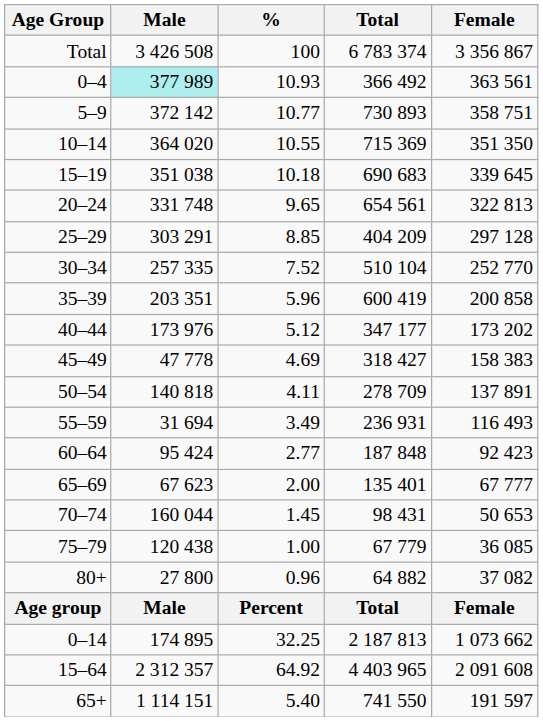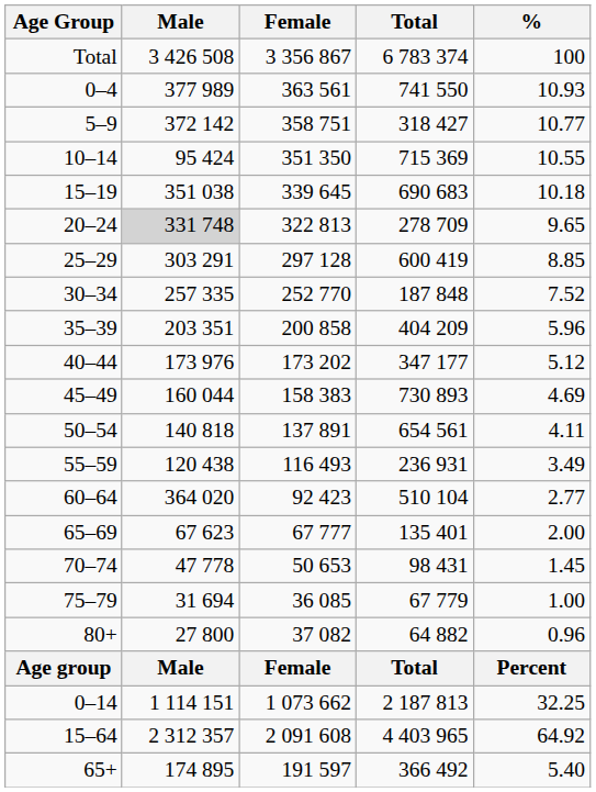columns swapped: Female <-> %
0–4 | Male: paleturquoise background -> no background
0–4 | Total: 366 492 -> 741 550
5–9 | Total: 730 893 -> 318 427
10–14 | Male: 364 020 -> 95 424
20–24 | Male: no background -> lightgrey background
20–24 | Total: 654 561 -> 278 709
25–29 | Total: 404 209 -> 600 419
30–34 | Total: 510 104 -> 187 848
35–39 | Total: 600 419 -> 404 209
45–49 | Male: 47 778 -> 160 044
45–49 | Total: 318 427 -> 730 893
50–54 | Total: 278 709 -> 654 561
55–59 | Male: 31 694 -> 120 438
60–64 | Male: 95 424 -> 364 020
60–64 | Total: 187 848 -> 510 104
70–74 | Male: 160 044 -> 47 778
75–79 | Male: 120 438 -> 31 694
0–14 | Male: 174 895 -> 1 114 151
65+ | Male: 1 114 151 -> 174 895
65+ | Total: 741 550 -> 366 492
